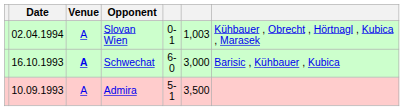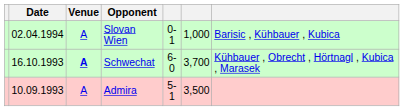Slovan Wien | column 6: 1,003 -> 1,000
Slovan Wien | column 7: Kühbauer , Obrecht , Hörtnagl , Kubica , Marasek -> Barisic , Kühbauer , Kubica
Schwechat | column 6: 3,000 -> 3,700
Schwechat | column 7: Barisic , Kühbauer , Kubica -> Kühbauer , Obrecht , Hörtnagl , Kubica , Marasek
